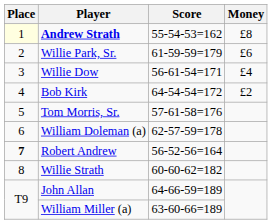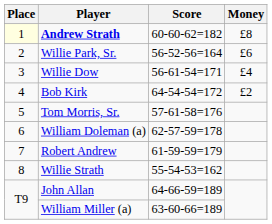Andrew Strath | Score: 55-54-53=162 -> 60-60-62=182
Willie Park, Sr. | Score: 61-59-59=179 -> 56-52-56=164
Robert Andrew | Place: bold -> normal
Robert Andrew | Score: 56-52-56=164 -> 61-59-59=179
Willie Strath | Score: 60-60-62=182 -> 55-54-53=162
